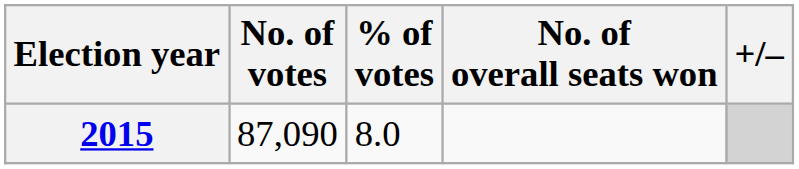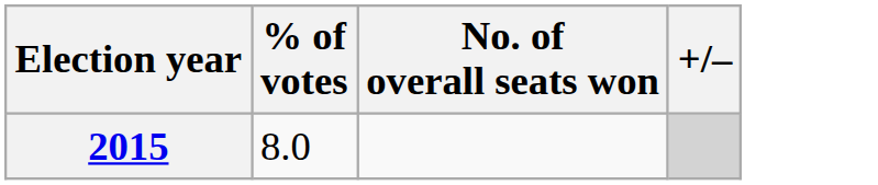- column: No. of votes | 87,090
